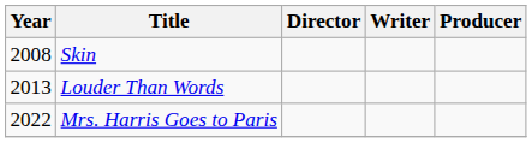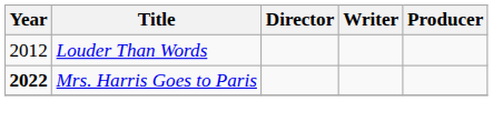- row: 2008 | Skin
Louder Than Words | Year: 2013 -> 2012
Mrs. Harris Goes to Paris | Year: normal -> bold
